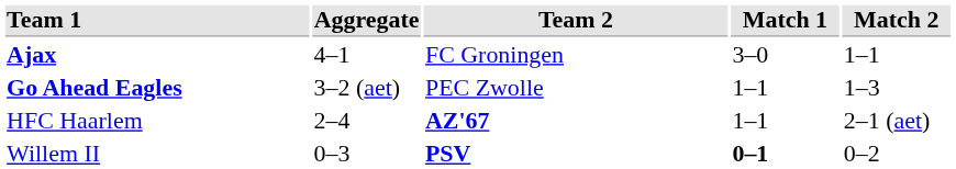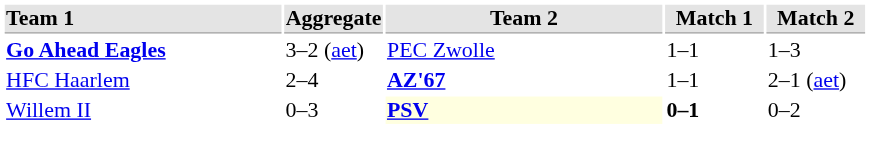- row: Ajax | 4–1 | FC Groningen | 3–0 | 1–1
Willem II | Team 2: no background -> lightyellow background
